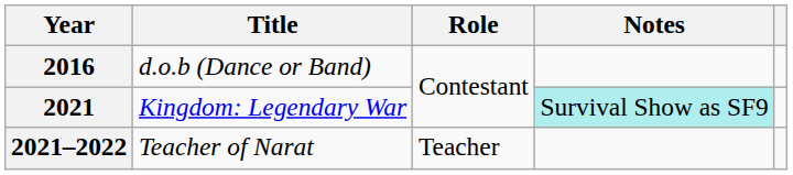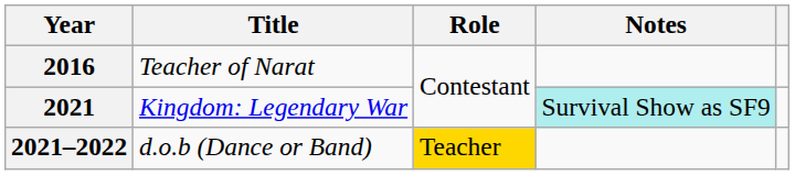2016 | Title: d.o.b (Dance or Band) -> Teacher of Narat
2021–2022 | Title: Teacher of Narat -> d.o.b (Dance or Band)
2021–2022 | Role: no background -> gold background
